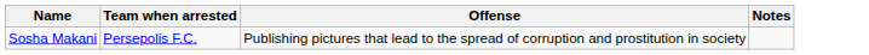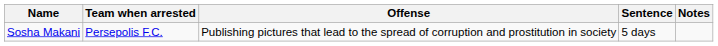+ column: Sentence | 5 days
